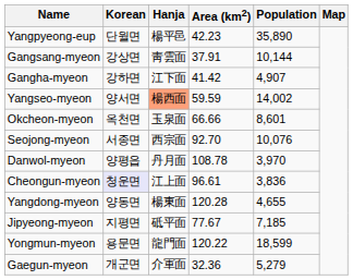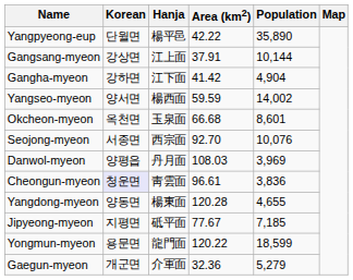Yangpyeong-eup | Area (km2): 42.23 -> 42.22
Gangsang-myeon | Hanja: 靑雲面 -> 江上面
Gangha-myeon | Population: 4,907 -> 4,904
Yangseo-myeon | Hanja: lightsalmon background -> no background
Okcheon-myeon | Area (km2): 66.66 -> 66.68
Danwol-myeon | Area (km2): 108.78 -> 108.03
Danwol-myeon | Population: 3,970 -> 3,969
Cheongun-myeon | Hanja: 江上面 -> 靑雲面
